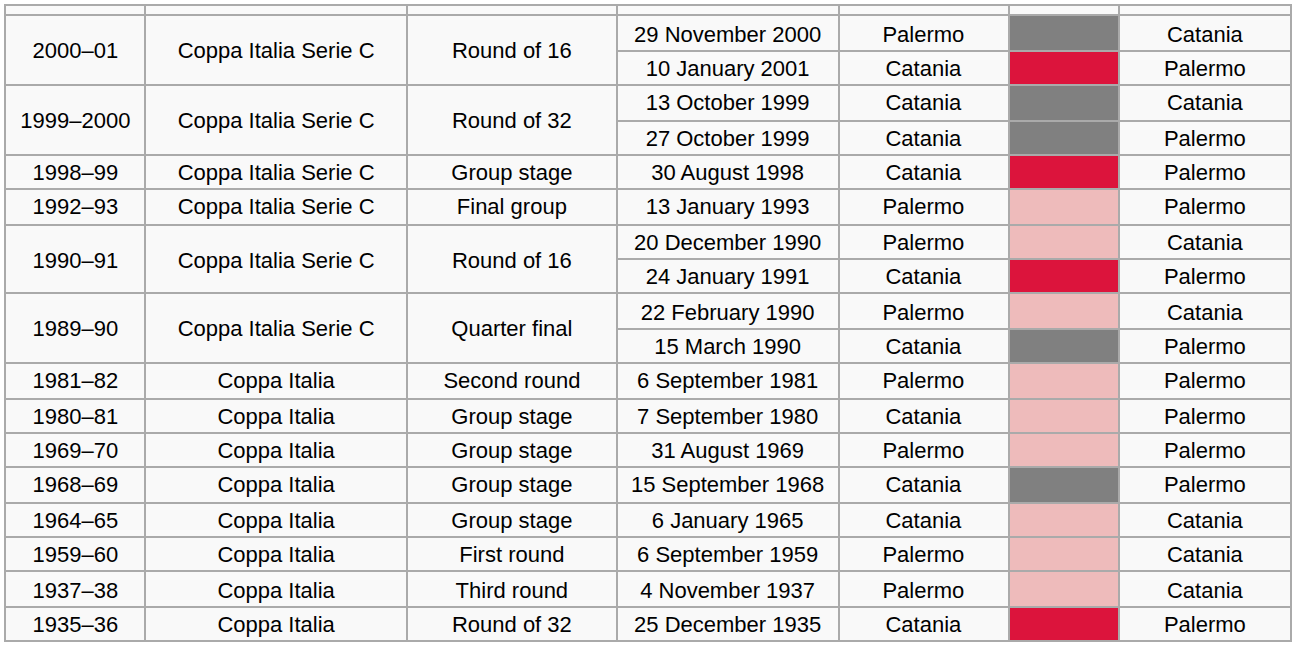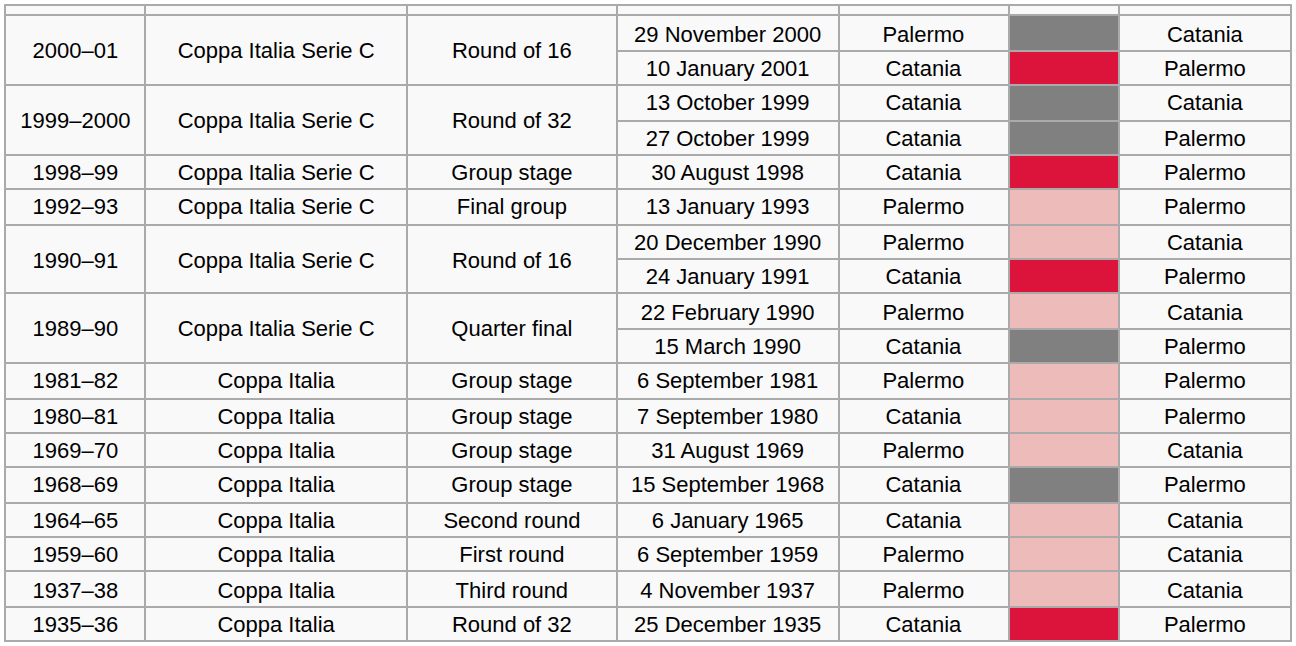6 September 1981 | column 3: Second round -> Group stage
31 August 1969 | column 7: Palermo -> Catania
6 January 1965 | column 3: Group stage -> Second round
